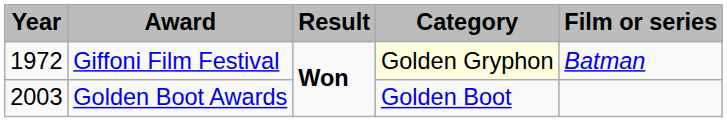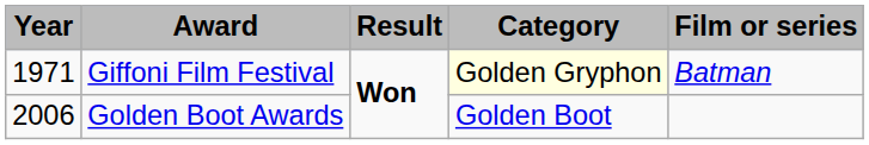Giffoni Film Festival | Year: 1972 -> 1971
Golden Boot Awards | Year: 2003 -> 2006
